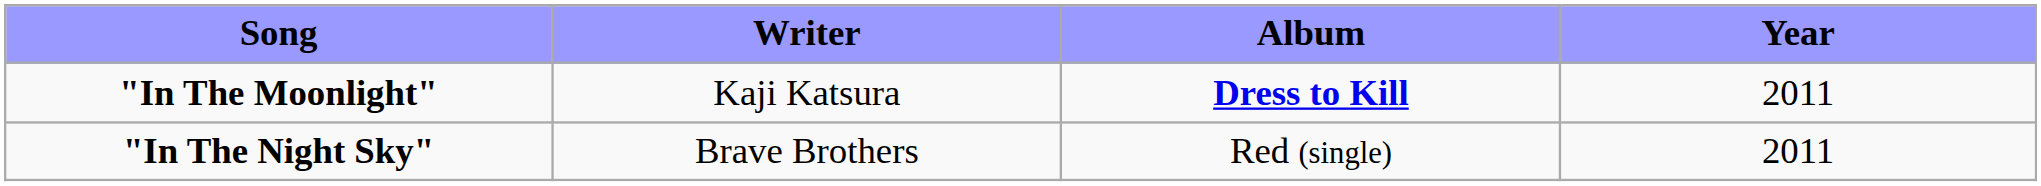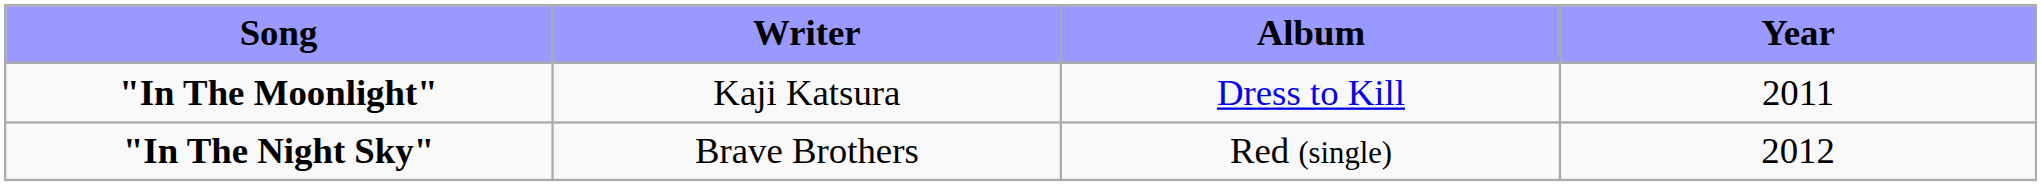"In The Moonlight" | Album: bold -> normal
"In The Night Sky" | Year: 2011 -> 2012
